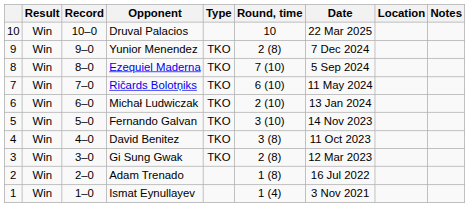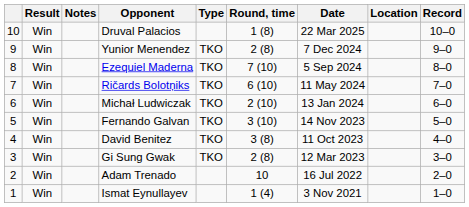columns swapped: Record <-> Notes
Druval Palacios | Round, time: 10 -> 1 (8)
Adam Trenado | Round, time: 1 (8) -> 10
